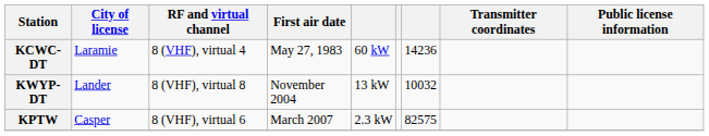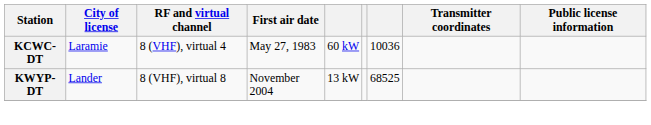KCWC-DT | column 7: 14236 -> 10036
KWYP-DT | column 7: 10032 -> 68525
- row: KPTW | Casper | 8 (VHF), virtual 6 | March 2007 | 2.3 kW | 82575
